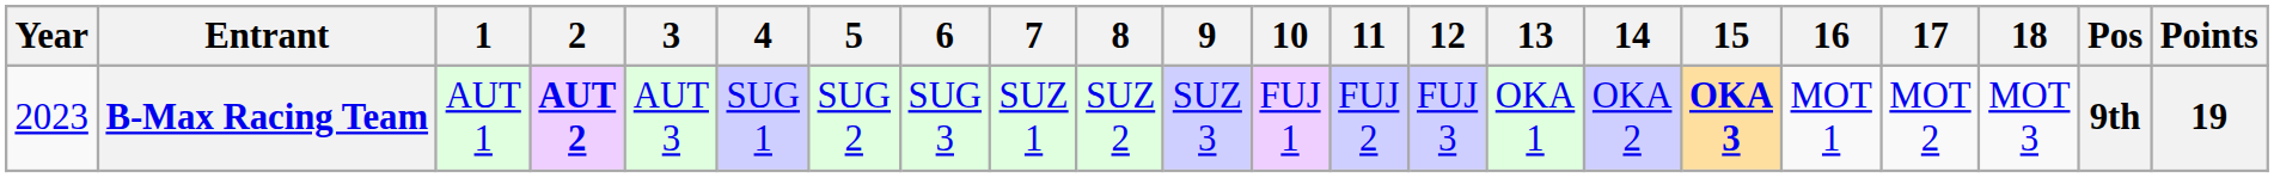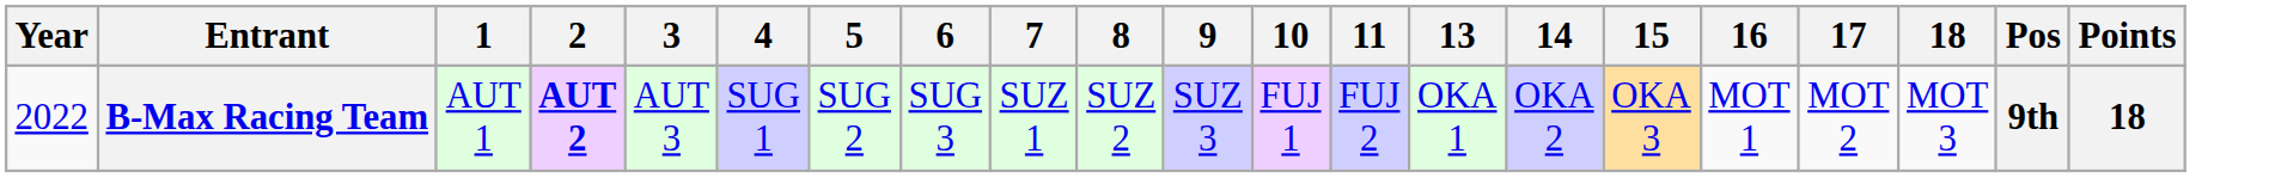- column: 12 | FUJ 3
B-Max Racing Team | Year: 2023 -> 2022
B-Max Racing Team | 15: bold -> normal
B-Max Racing Team | Points: 19 -> 18
